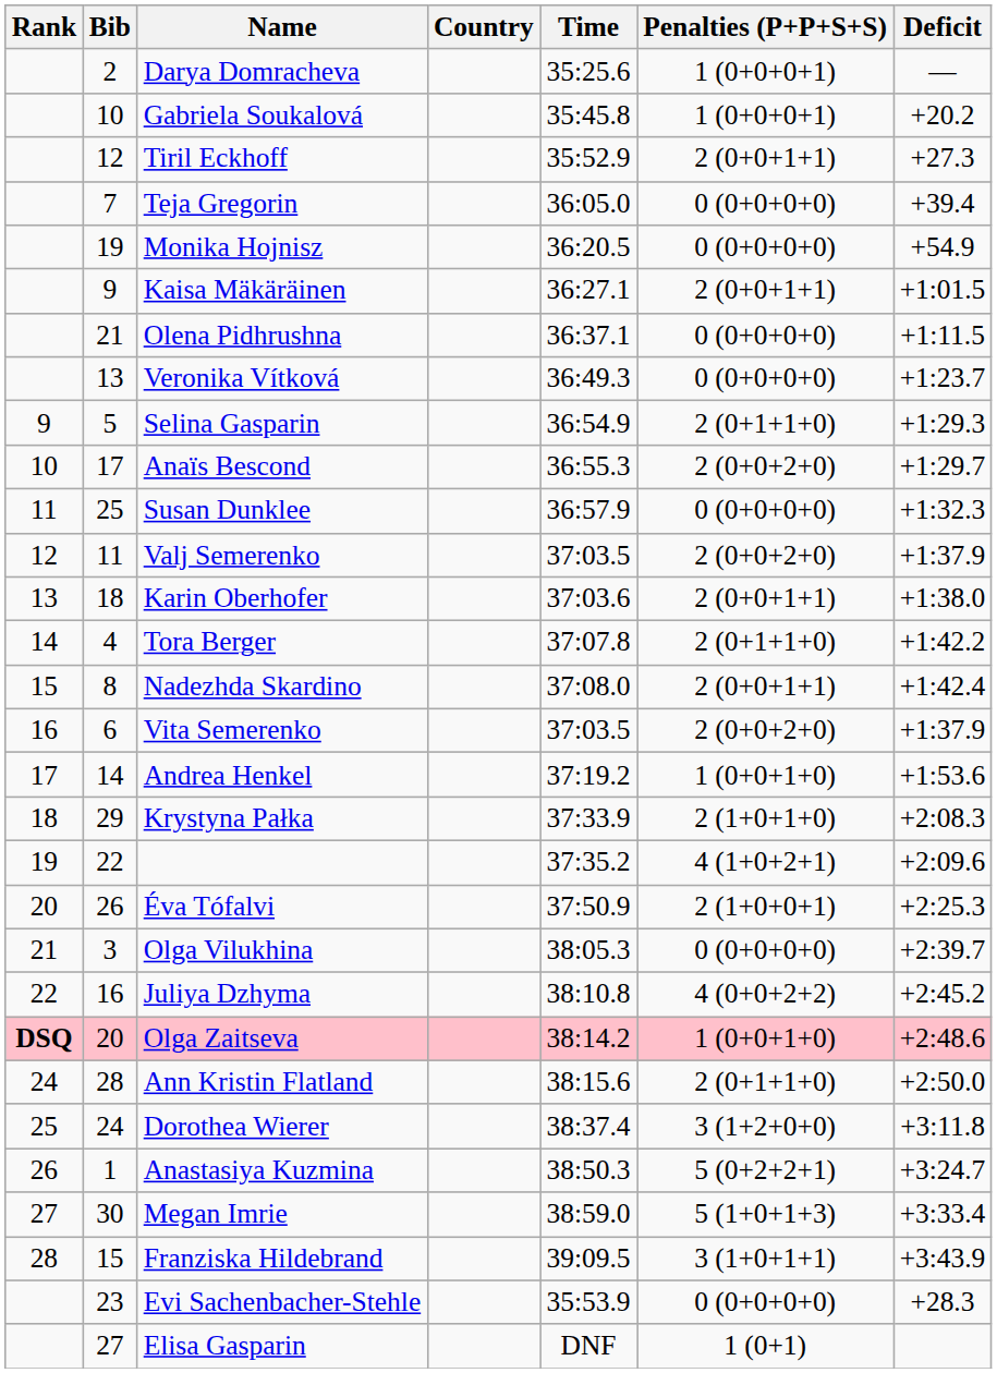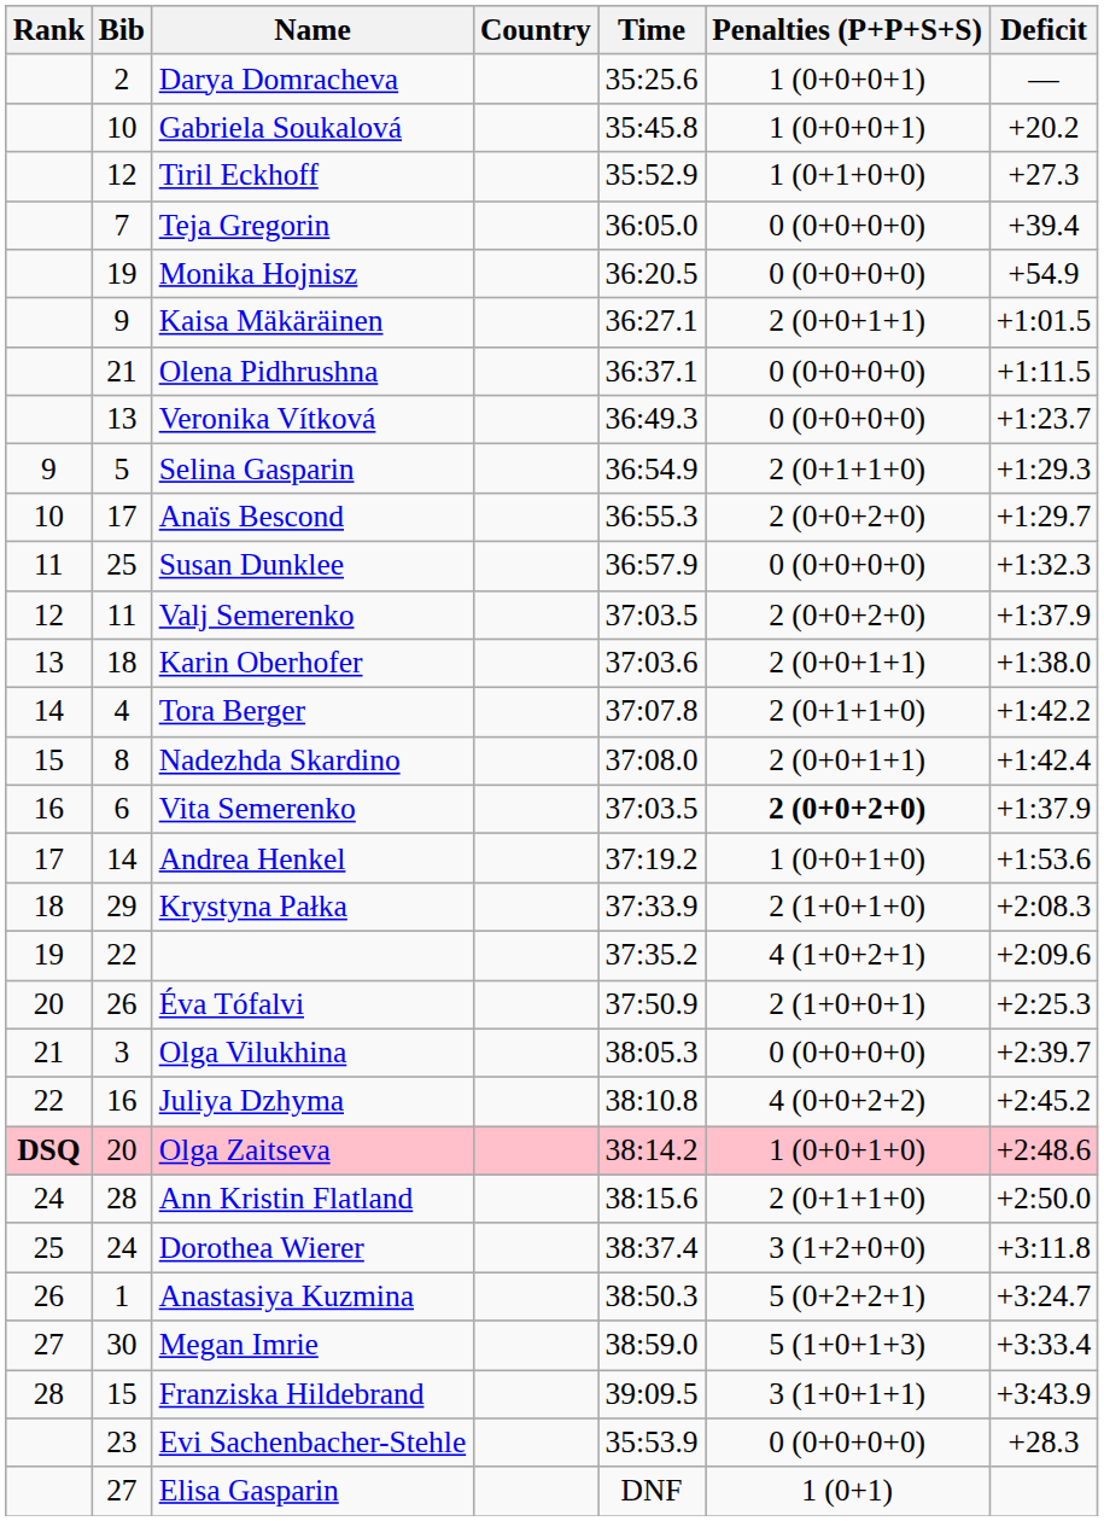Tiril Eckhoff | Penalties (P+P+S+S): 2 (0+0+1+1) -> 1 (0+1+0+0)
Vita Semerenko | Penalties (P+P+S+S): normal -> bold
